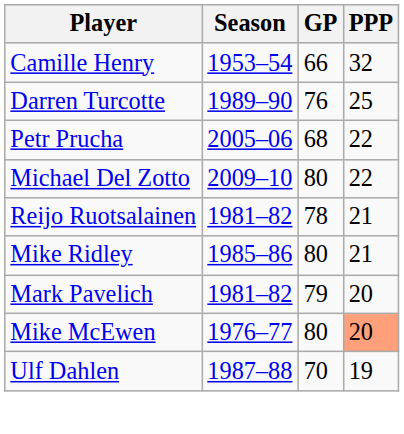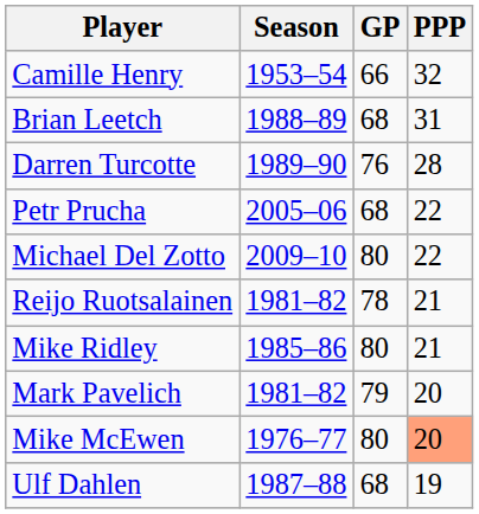+ row: Brian Leetch | 1988–89 | 68 | 31
Darren Turcotte | PPP: 25 -> 28
Ulf Dahlen | GP: 70 -> 68
